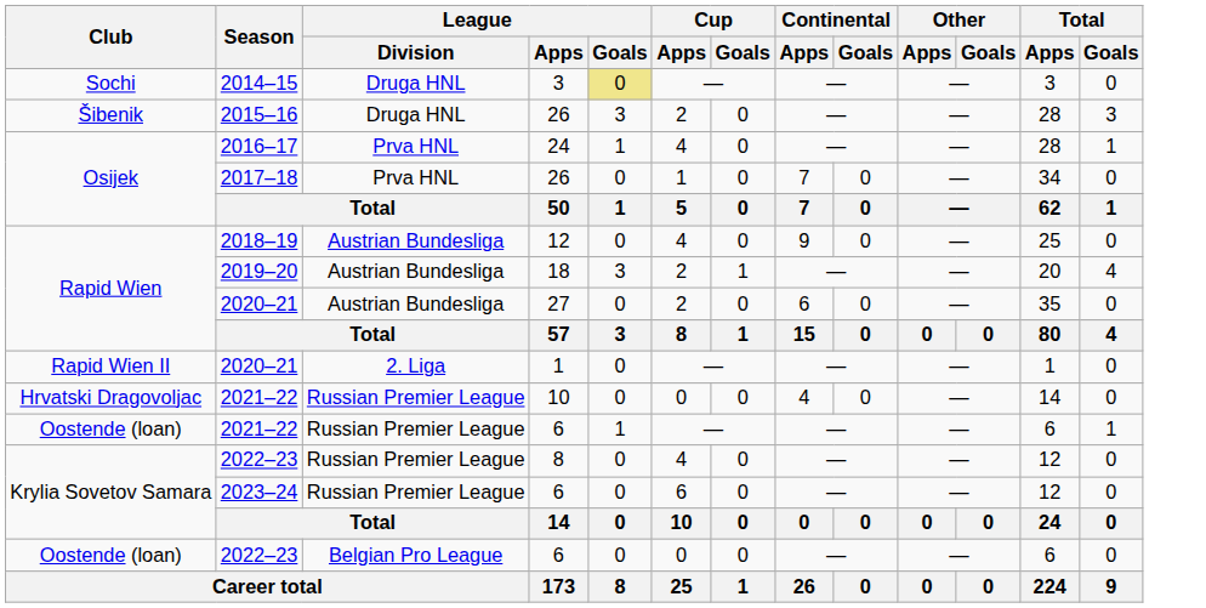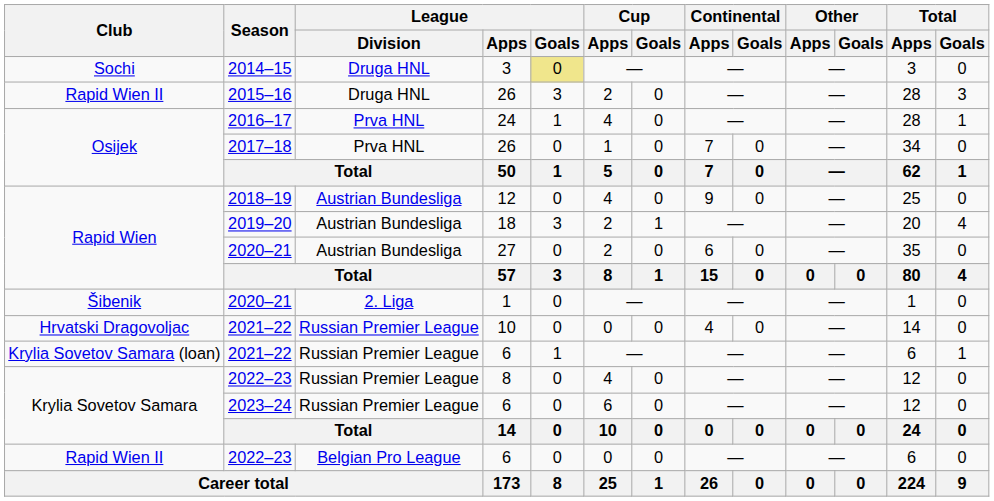2015–16 | Club: Šibenik -> Rapid Wien II
2020–21 / 1 | Club: Rapid Wien II -> Šibenik
2021–22 / 6 | Club: Oostende (loan) -> Krylia Sovetov Samara (loan)
2022–23 / 6 | Club: Oostende (loan) -> Rapid Wien II
